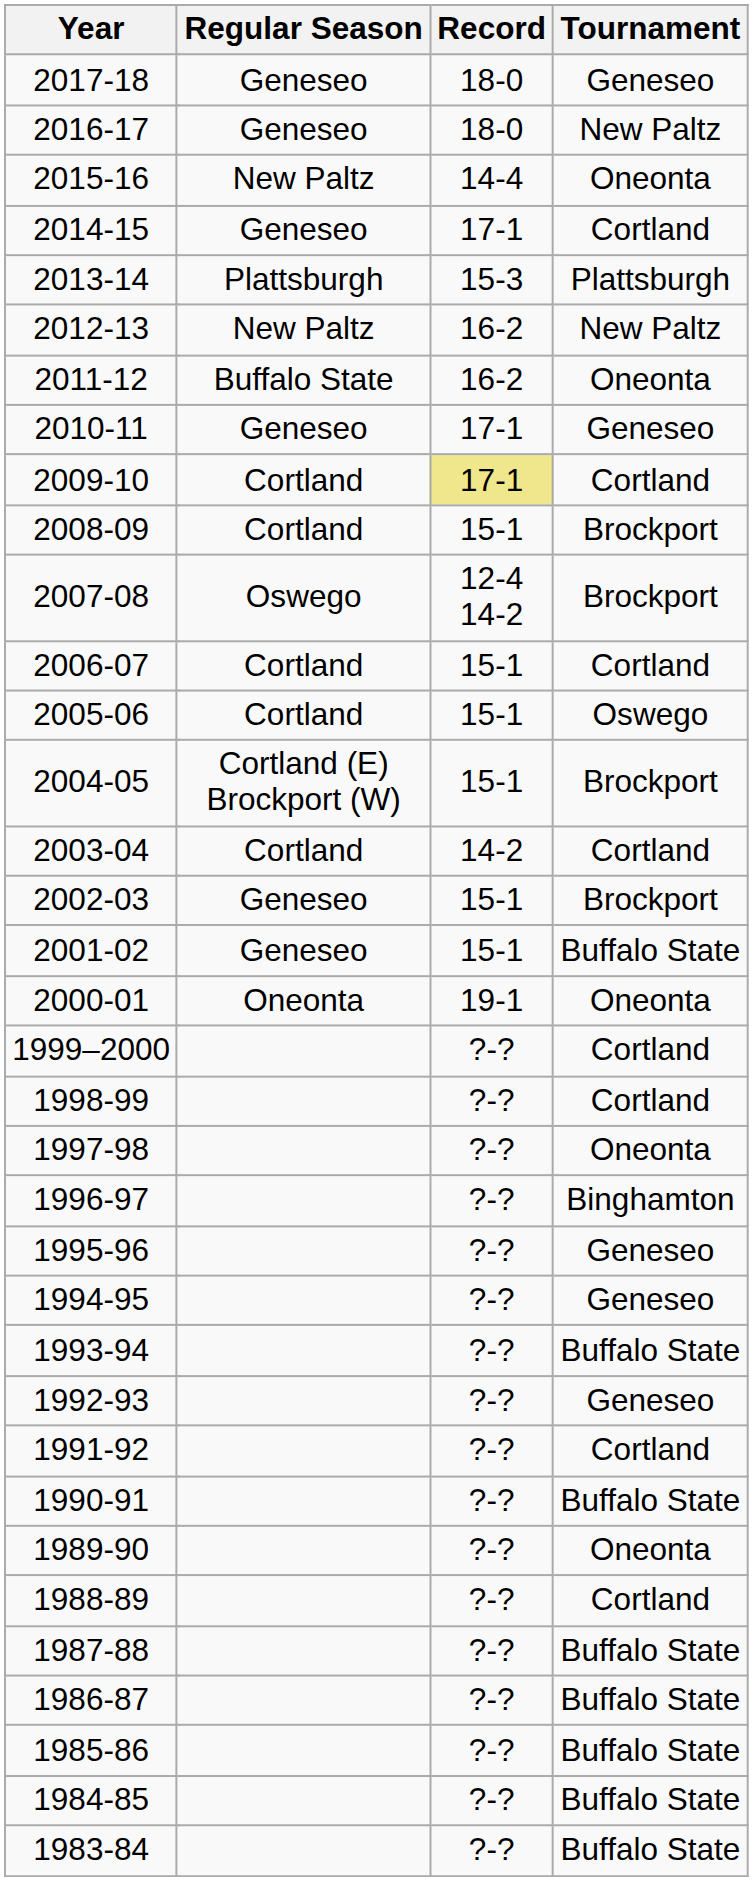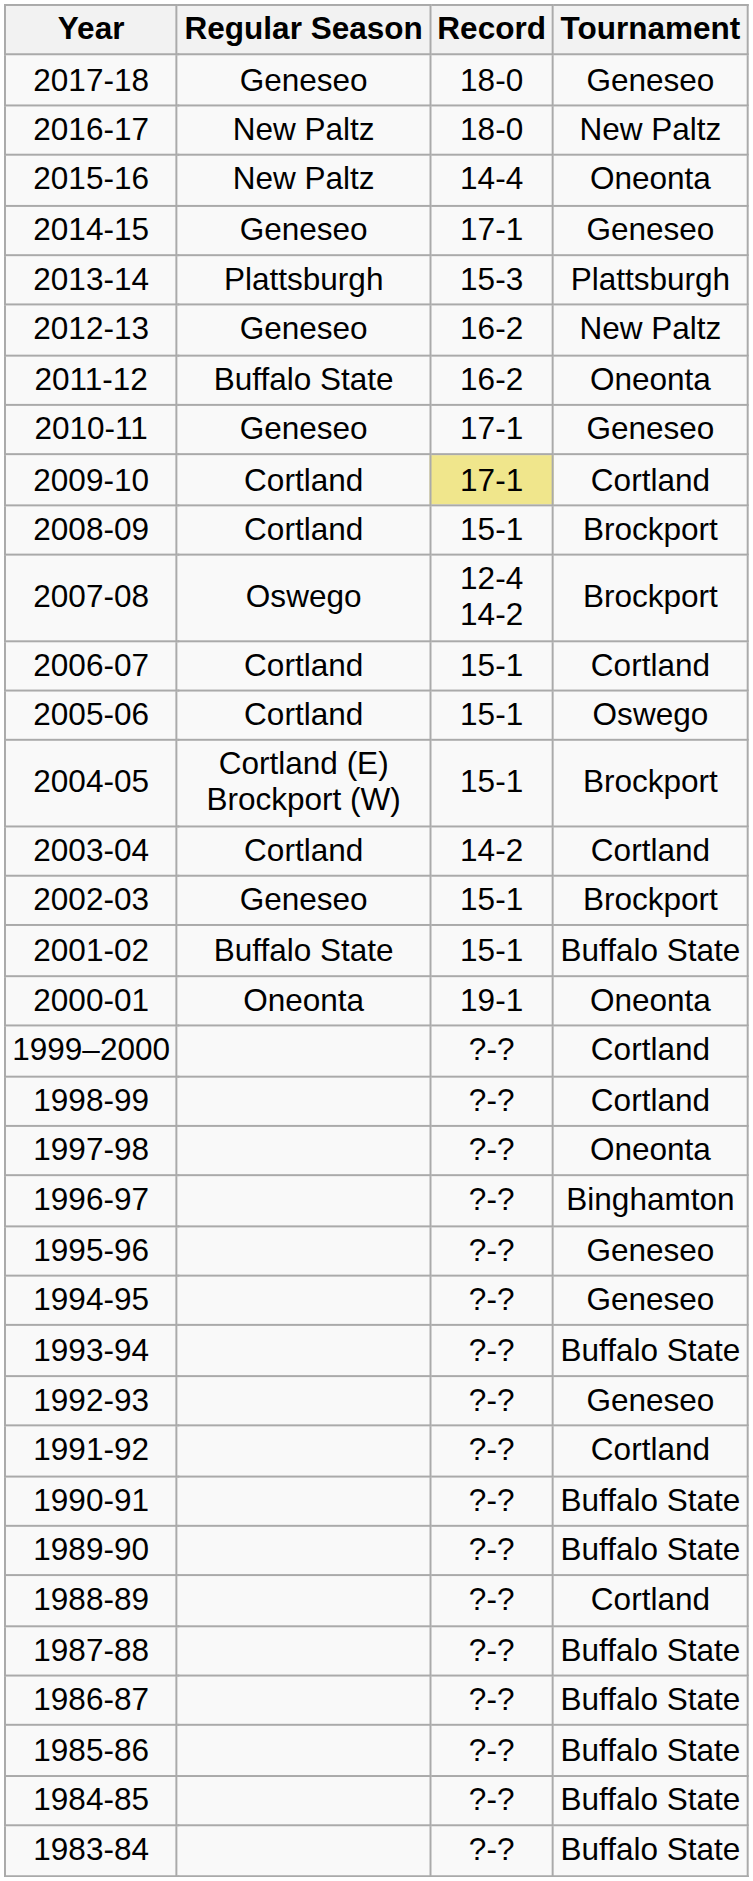2016-17 | Regular Season: Geneseo -> New Paltz
2014-15 | Tournament: Cortland -> Geneseo
2012-13 | Regular Season: New Paltz -> Geneseo
2001-02 | Regular Season: Geneseo -> Buffalo State
1989-90 | Tournament: Oneonta -> Buffalo State
